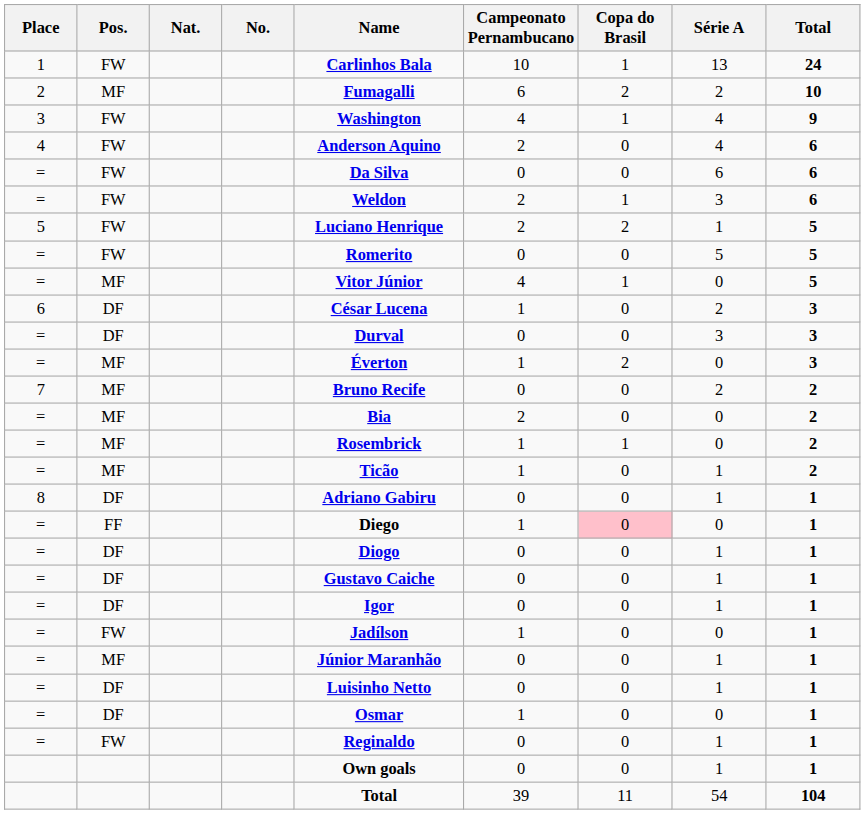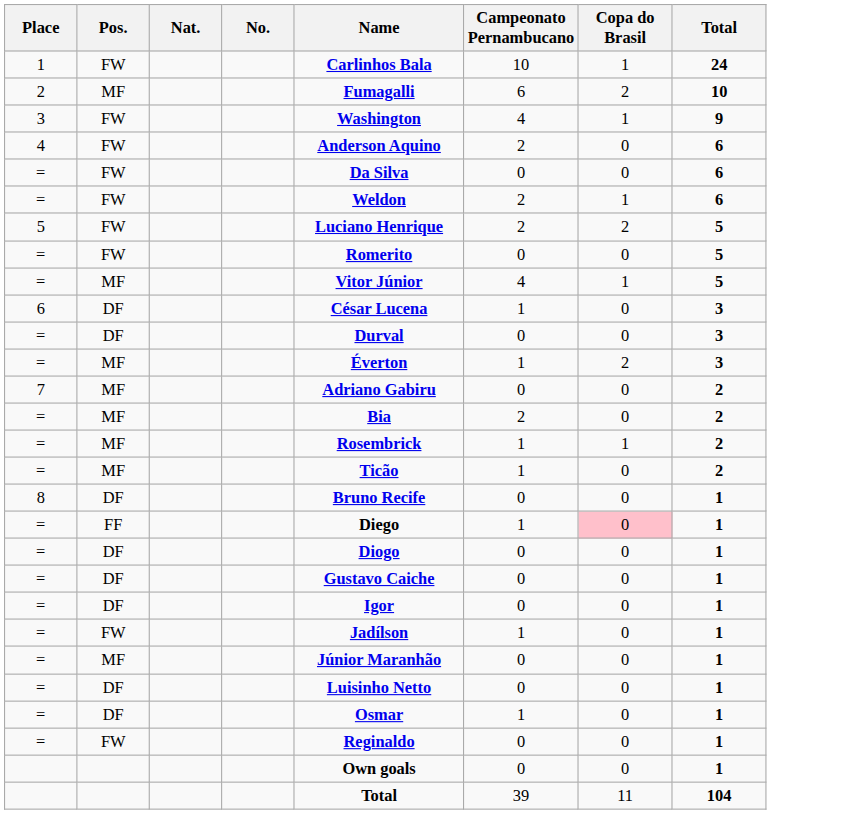- column: Série A | 13 | 2 | 4 | 4 | 6 | 3 | 1 | 5 | 0 | 2 | 3 | 0 | 2 | 0 | 0 | 1 | 1 | 0 | 1 | 1 | 1 | 0 | 1 | 1 | 0 | 1 | 1 | 54
7 | Name: Bruno Recife -> Adriano Gabiru
8 | Name: Adriano Gabiru -> Bruno Recife
